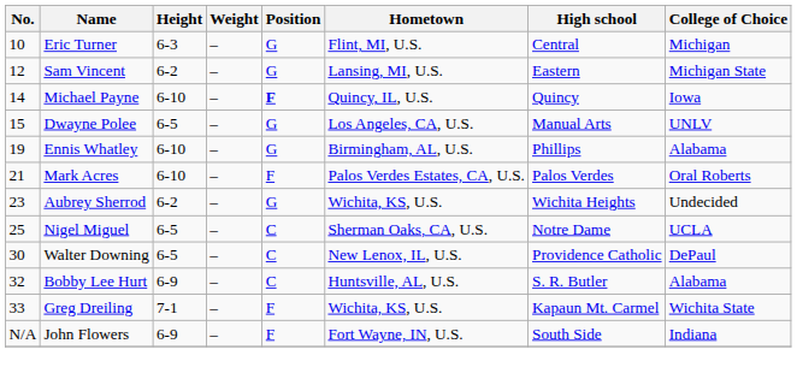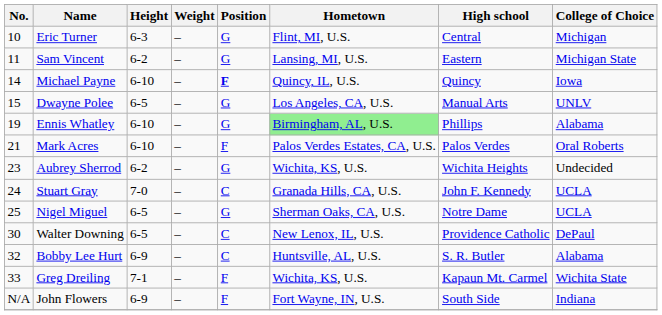Sam Vincent | No.: 12 -> 11
Ennis Whatley | Hometown: no background -> lightgreen background
+ row: 24 | Stuart Gray | 7-0 | – | C | Granada Hills, CA, U.S. | John F. Kennedy | UCLA
Nigel Miguel | Position: C -> G
